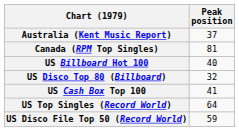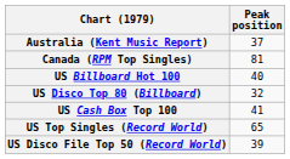US Top Singles (Record World) | Peak position: 64 -> 65
US Disco File Top 50 (Record World) | Peak position: 59 -> 39
